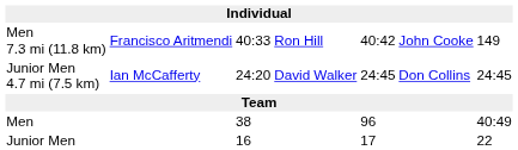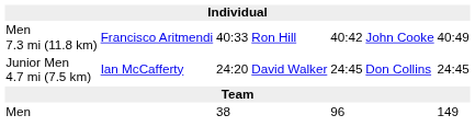Men 7.3 mi (11.8 km) | column 7: 149 -> 40:49
Men | column 7: 40:49 -> 149
- row: Junior Men | 16 | 17 | 22
